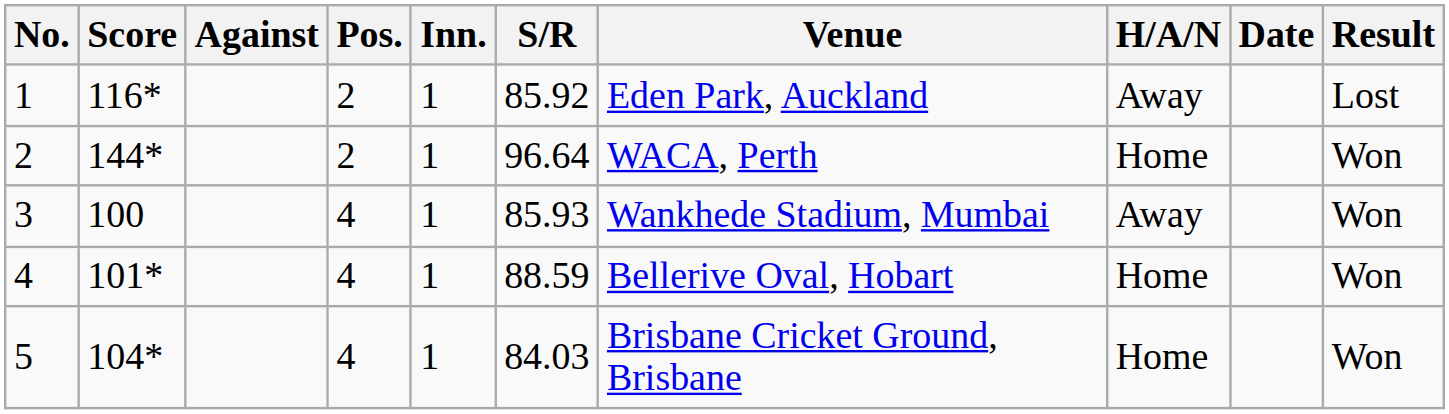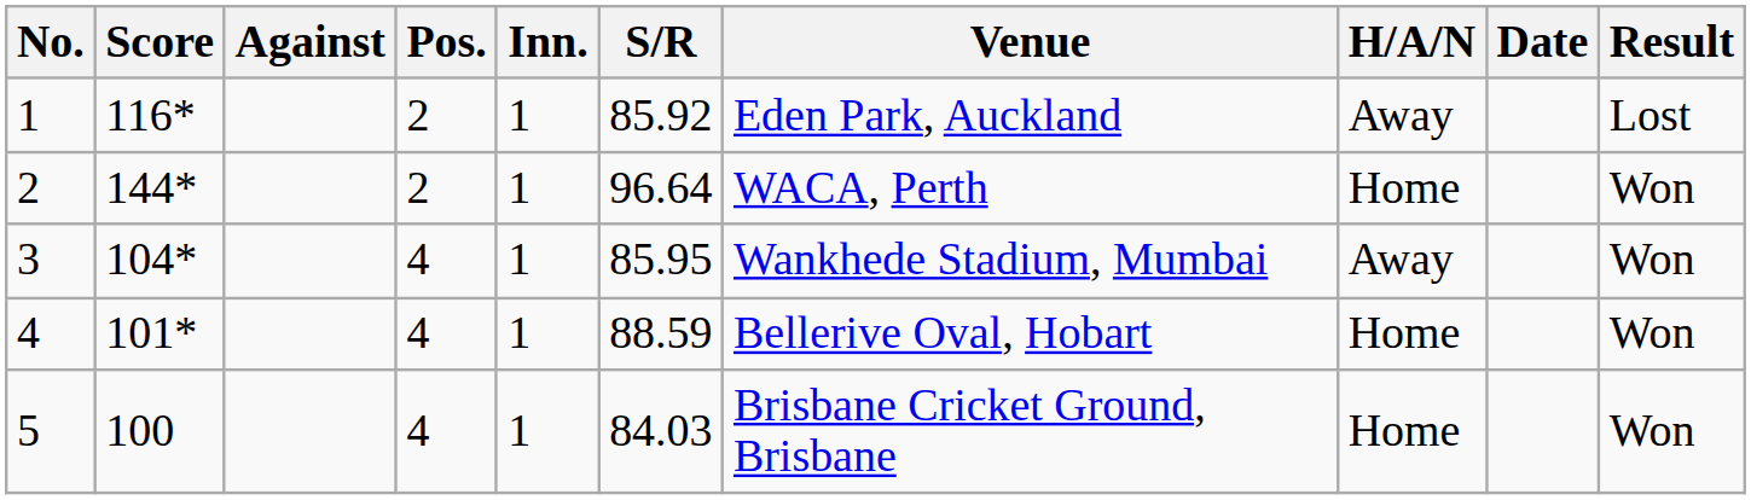3 | Score: 100 -> 104*
3 | S/R: 85.93 -> 85.95
5 | Score: 104* -> 100
